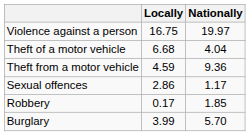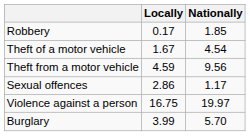rows swapped: Robbery <-> Violence against a person
Theft of a motor vehicle | Locally: 6.68 -> 1.67
Theft of a motor vehicle | Nationally: 4.04 -> 4.54
Theft from a motor vehicle | Nationally: 9.36 -> 9.56
